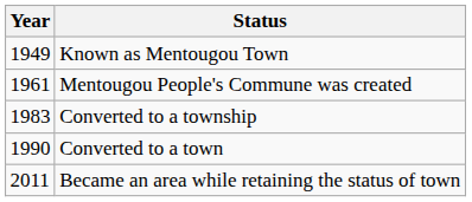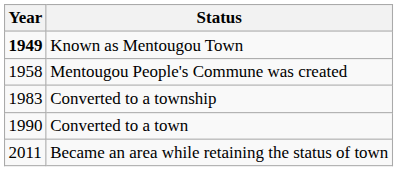Known as Mentougou Town | Year: normal -> bold
Mentougou People's Commune was created | Year: 1961 -> 1958
